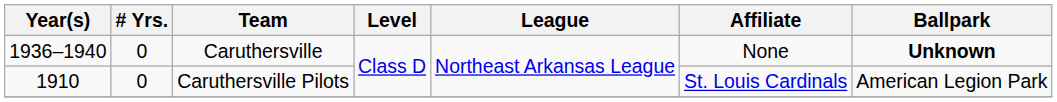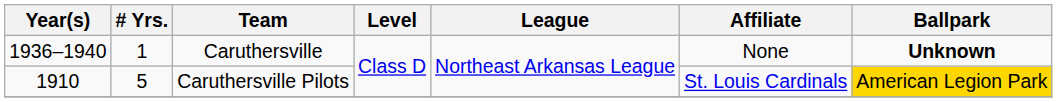Caruthersville | # Yrs.: 0 -> 1
Caruthersville Pilots | # Yrs.: 0 -> 5
Caruthersville Pilots | Ballpark: no background -> gold background
